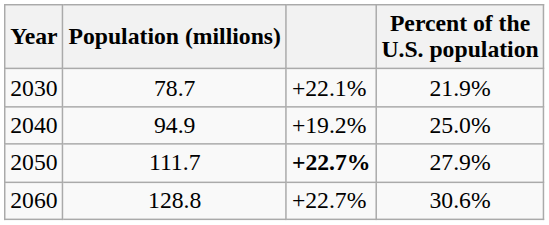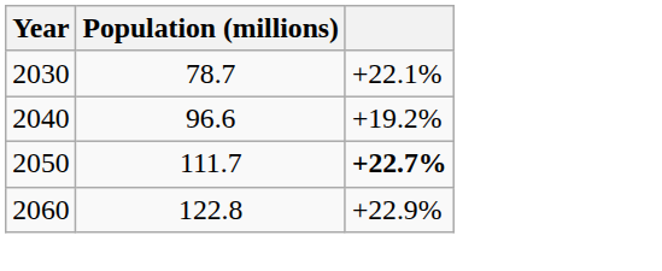- column: Percent of the U.S. population | 21.9% | 25.0% | 27.9% | 30.6%
2040 | Population (millions): 94.9 -> 96.6
2060 | Population (millions): 128.8 -> 122.8
2060 | column 3: +22.7% -> +22.9%
